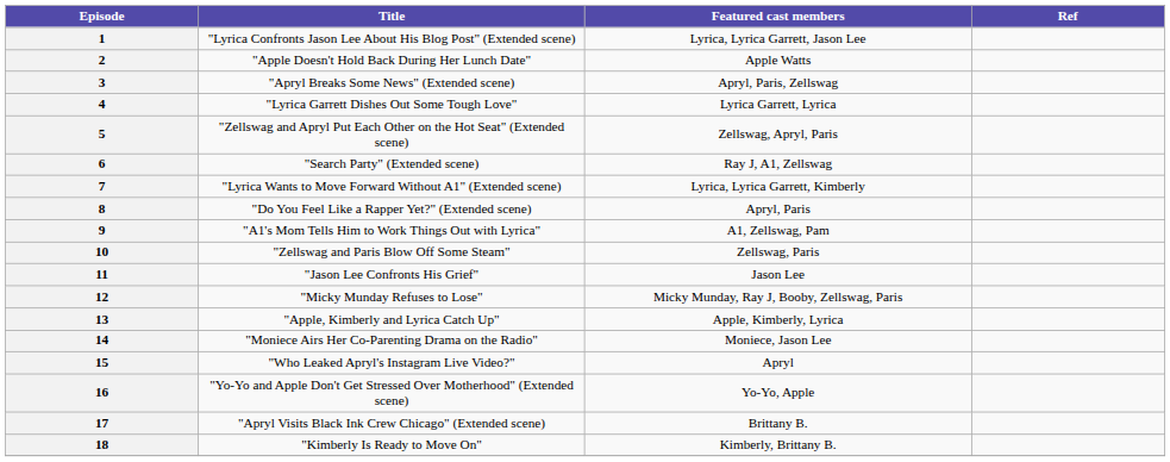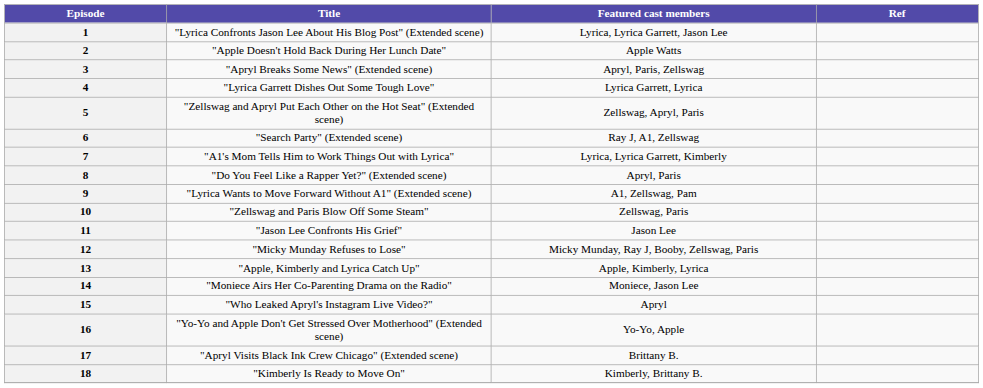7 | Title: "Lyrica Wants to Move Forward Without A1" (Extended scene) -> "A1's Mom Tells Him to Work Things Out with Lyrica"
9 | Title: "A1's Mom Tells Him to Work Things Out with Lyrica" -> "Lyrica Wants to Move Forward Without A1" (Extended scene)
